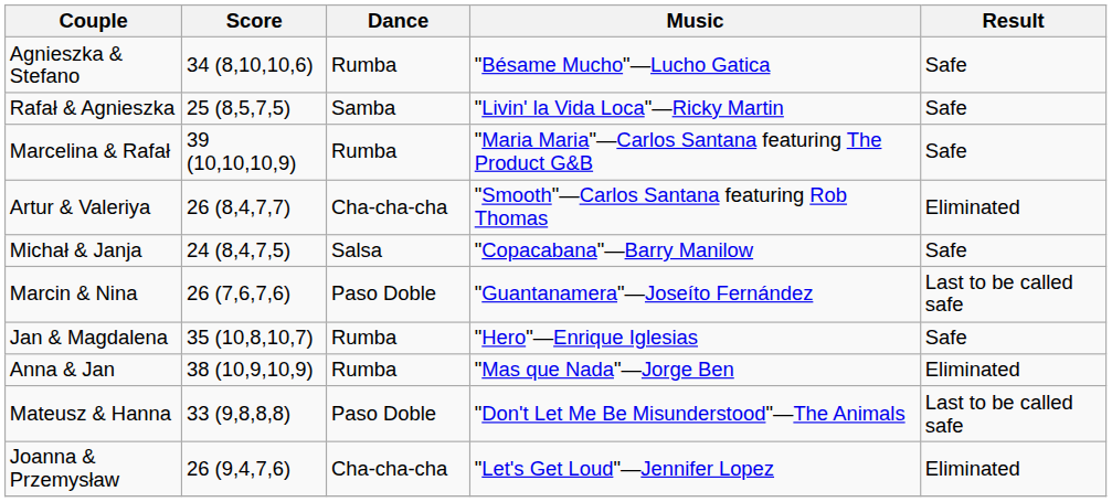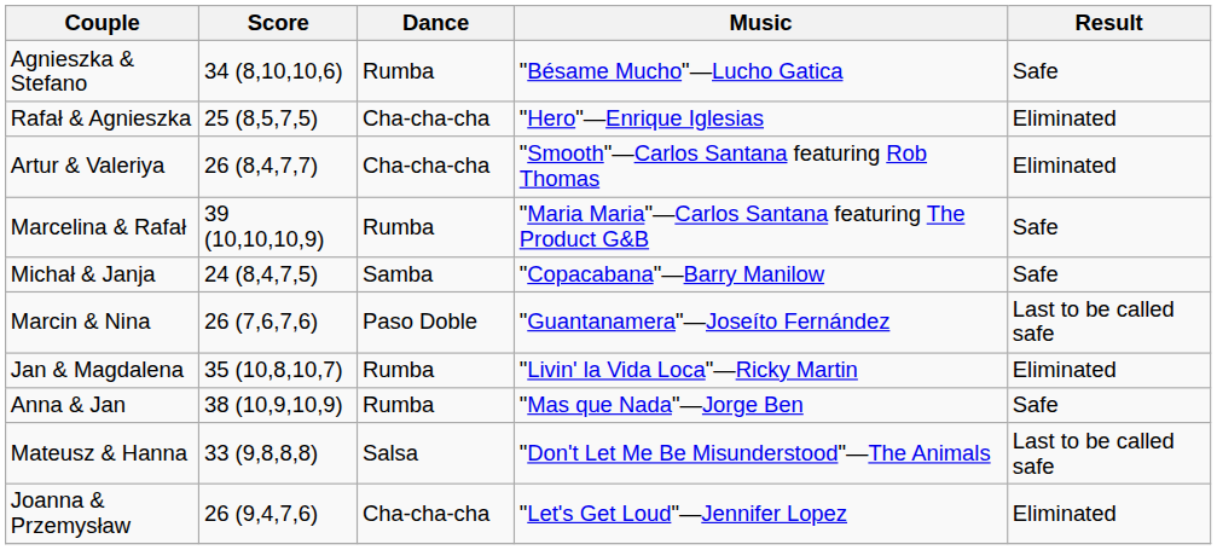Rafał & Agnieszka | Dance: Samba -> Cha-cha-cha
Rafał & Agnieszka | Music: "Livin' la Vida Loca"—Ricky Martin -> "Hero"—Enrique Iglesias
Rafał & Agnieszka | Result: Safe -> Eliminated
rows swapped: Artur & Valeriya <-> Marcelina & Rafał
Michał & Janja | Dance: Salsa -> Samba
Jan & Magdalena | Music: "Hero"—Enrique Iglesias -> "Livin' la Vida Loca"—Ricky Martin
Jan & Magdalena | Result: Safe -> Eliminated
Anna & Jan | Result: Eliminated -> Safe
Mateusz & Hanna | Dance: Paso Doble -> Salsa
